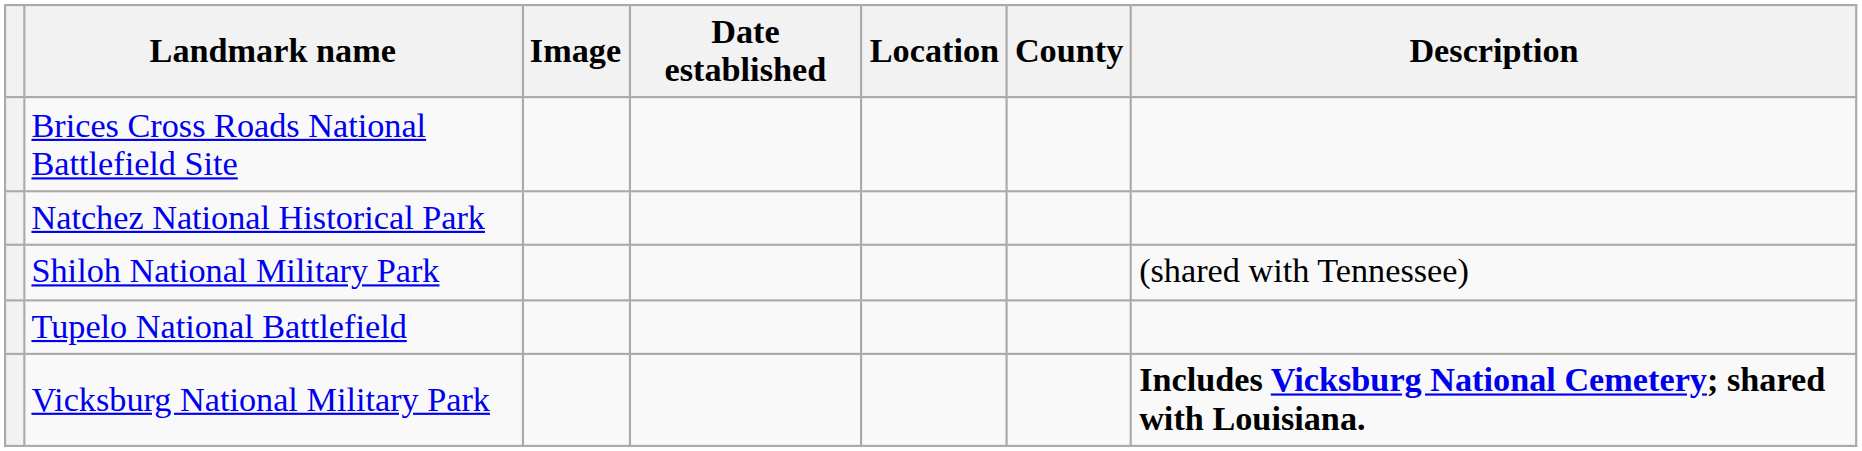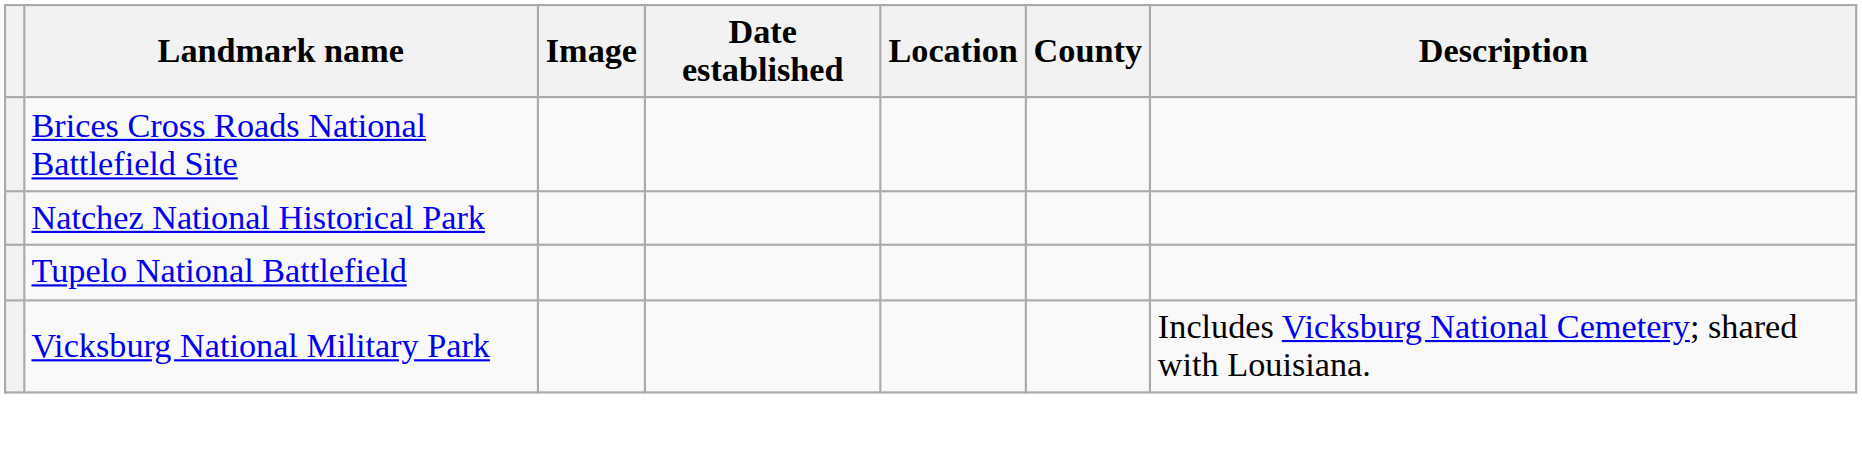- row: Shiloh National Military Park | (shared with Tennessee)
Vicksburg National Military Park | Description: bold -> normal
